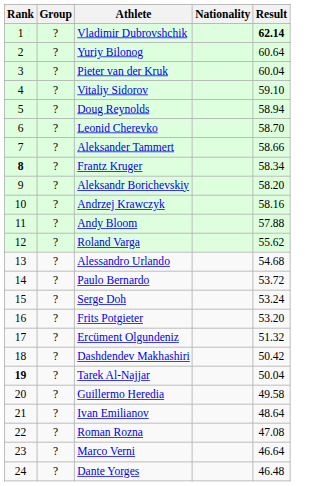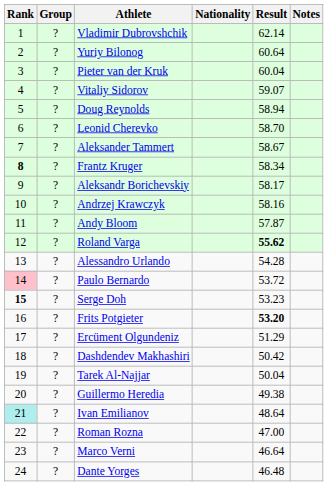+ column: Notes
Vladimir Dubrovshchik | Result: bold -> normal
Vitaliy Sidorov | Result: 59.10 -> 59.07
Aleksander Tammert | Result: 58.66 -> 58.67
Aleksandr Borichevskiy | Result: 58.20 -> 58.17
Andy Bloom | Result: 57.88 -> 57.87
Roland Varga | Result: normal -> bold
Alessandro Urlando | Result: 54.68 -> 54.28
Paulo Bernardo | Rank: no background -> pink background
Serge Doh | Rank: normal -> bold
Serge Doh | Result: 53.24 -> 53.23
Frits Potgieter | Result: normal -> bold
Ercüment Olgundeniz | Result: 51.32 -> 51.29
Tarek Al-Najjar | Rank: bold -> normal
Guillermo Heredia | Result: 49.58 -> 49.38
Ivan Emilianov | Rank: no background -> paleturquoise background
Roman Rozna | Result: 47.08 -> 47.00
